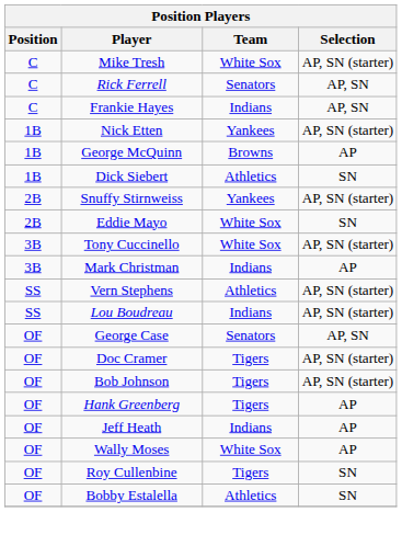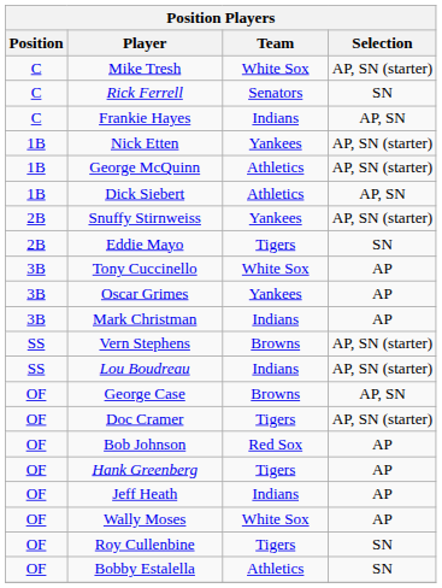Rick Ferrell | Selection: AP, SN -> SN
George McQuinn | Team: Browns -> Athletics
George McQuinn | Selection: AP -> AP, SN (starter)
Dick Siebert | Selection: SN -> AP, SN
Eddie Mayo | Team: White Sox -> Tigers
Tony Cuccinello | Selection: AP, SN (starter) -> AP
+ row: 3B | Oscar Grimes | Yankees | AP
Vern Stephens | Team: Athletics -> Browns
George Case | Team: Senators -> Browns
Bob Johnson | Team: Tigers -> Red Sox
Bob Johnson | Selection: AP, SN (starter) -> AP
